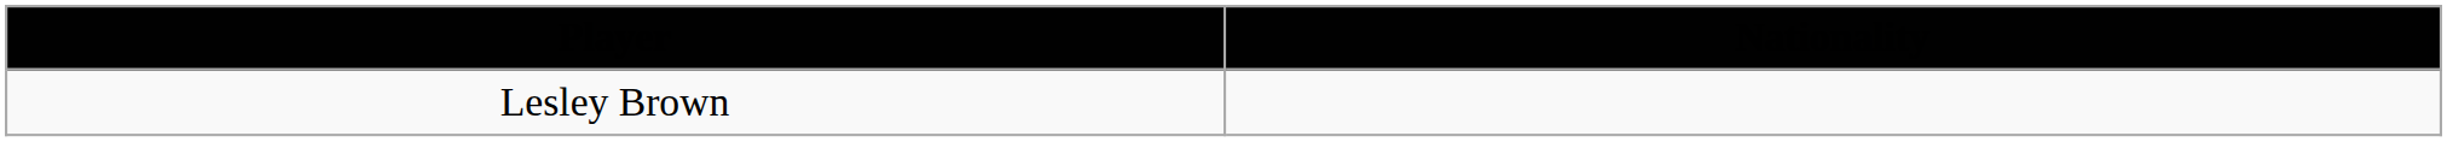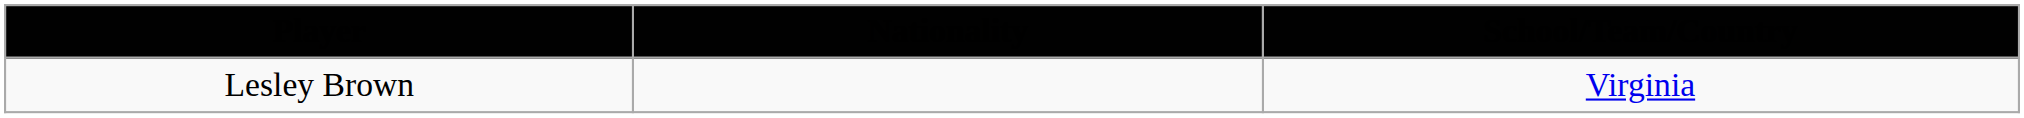+ column: School/Team/Country | Virginia
